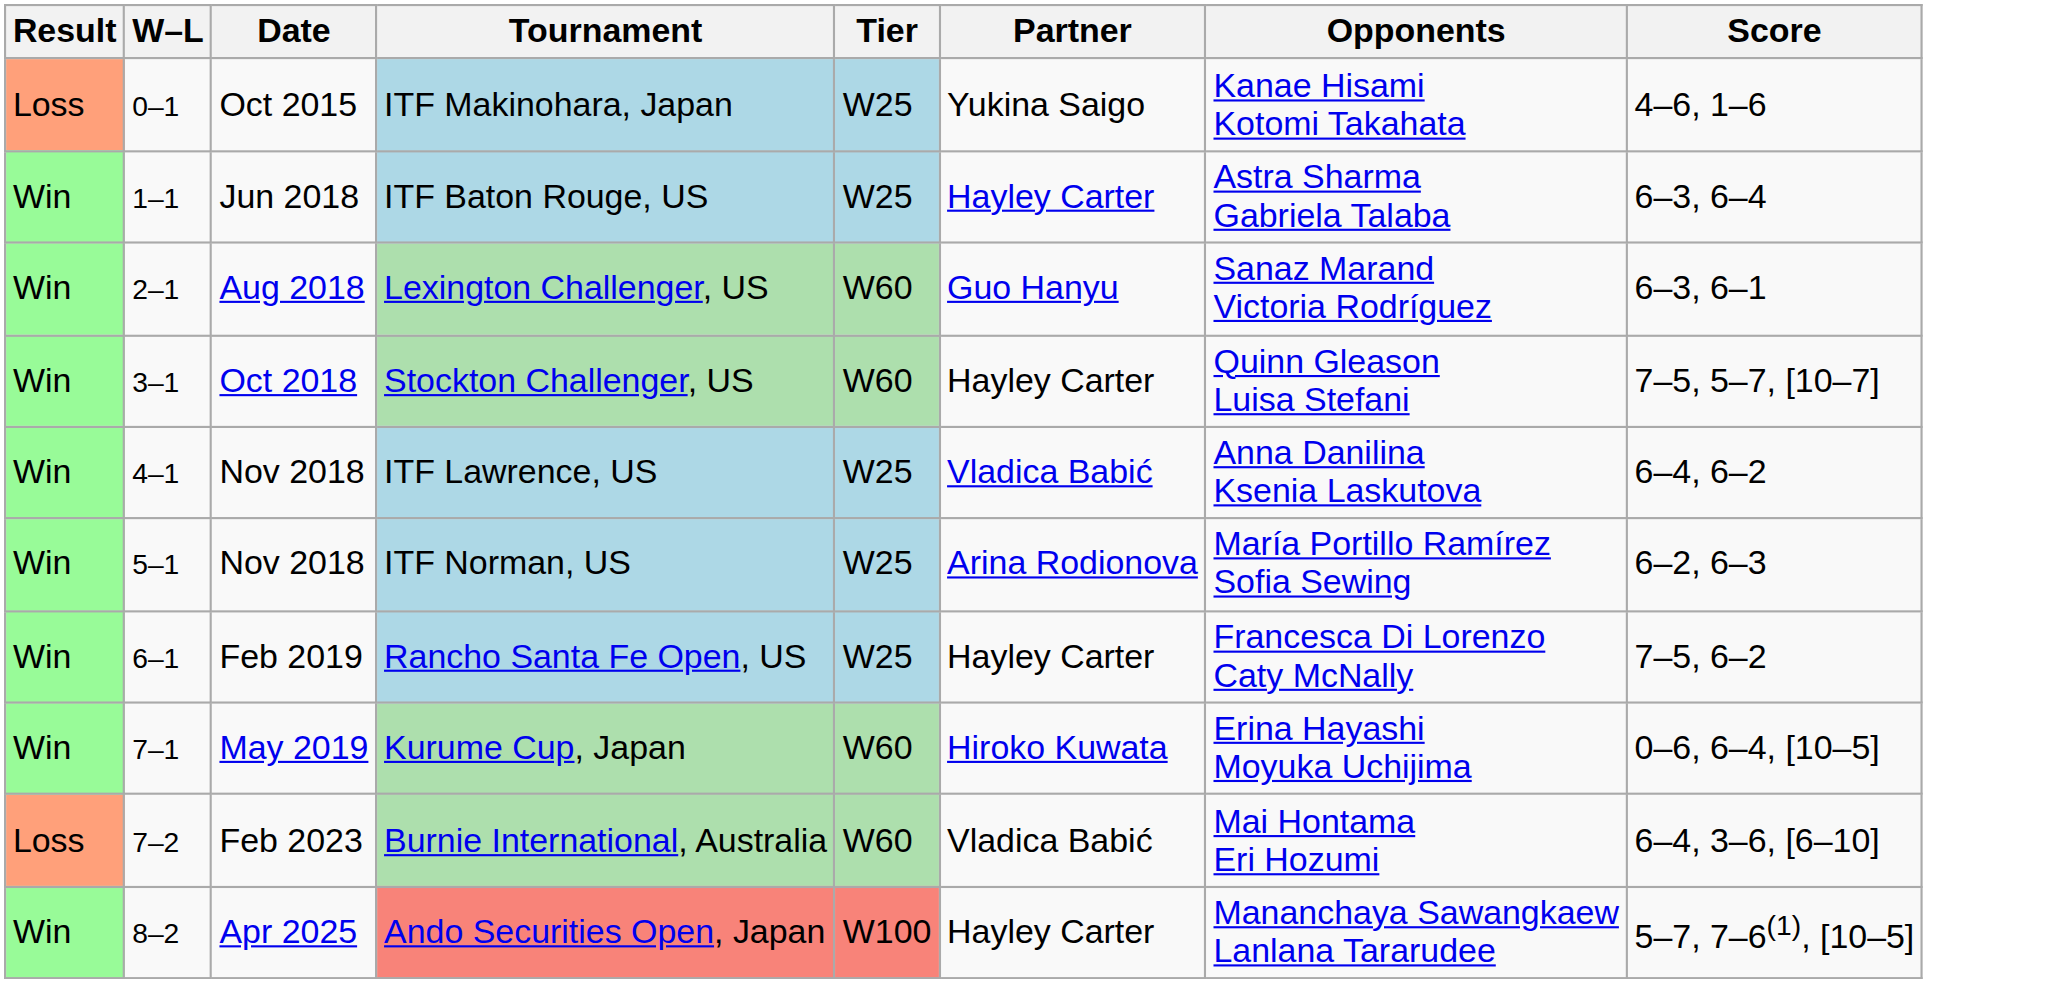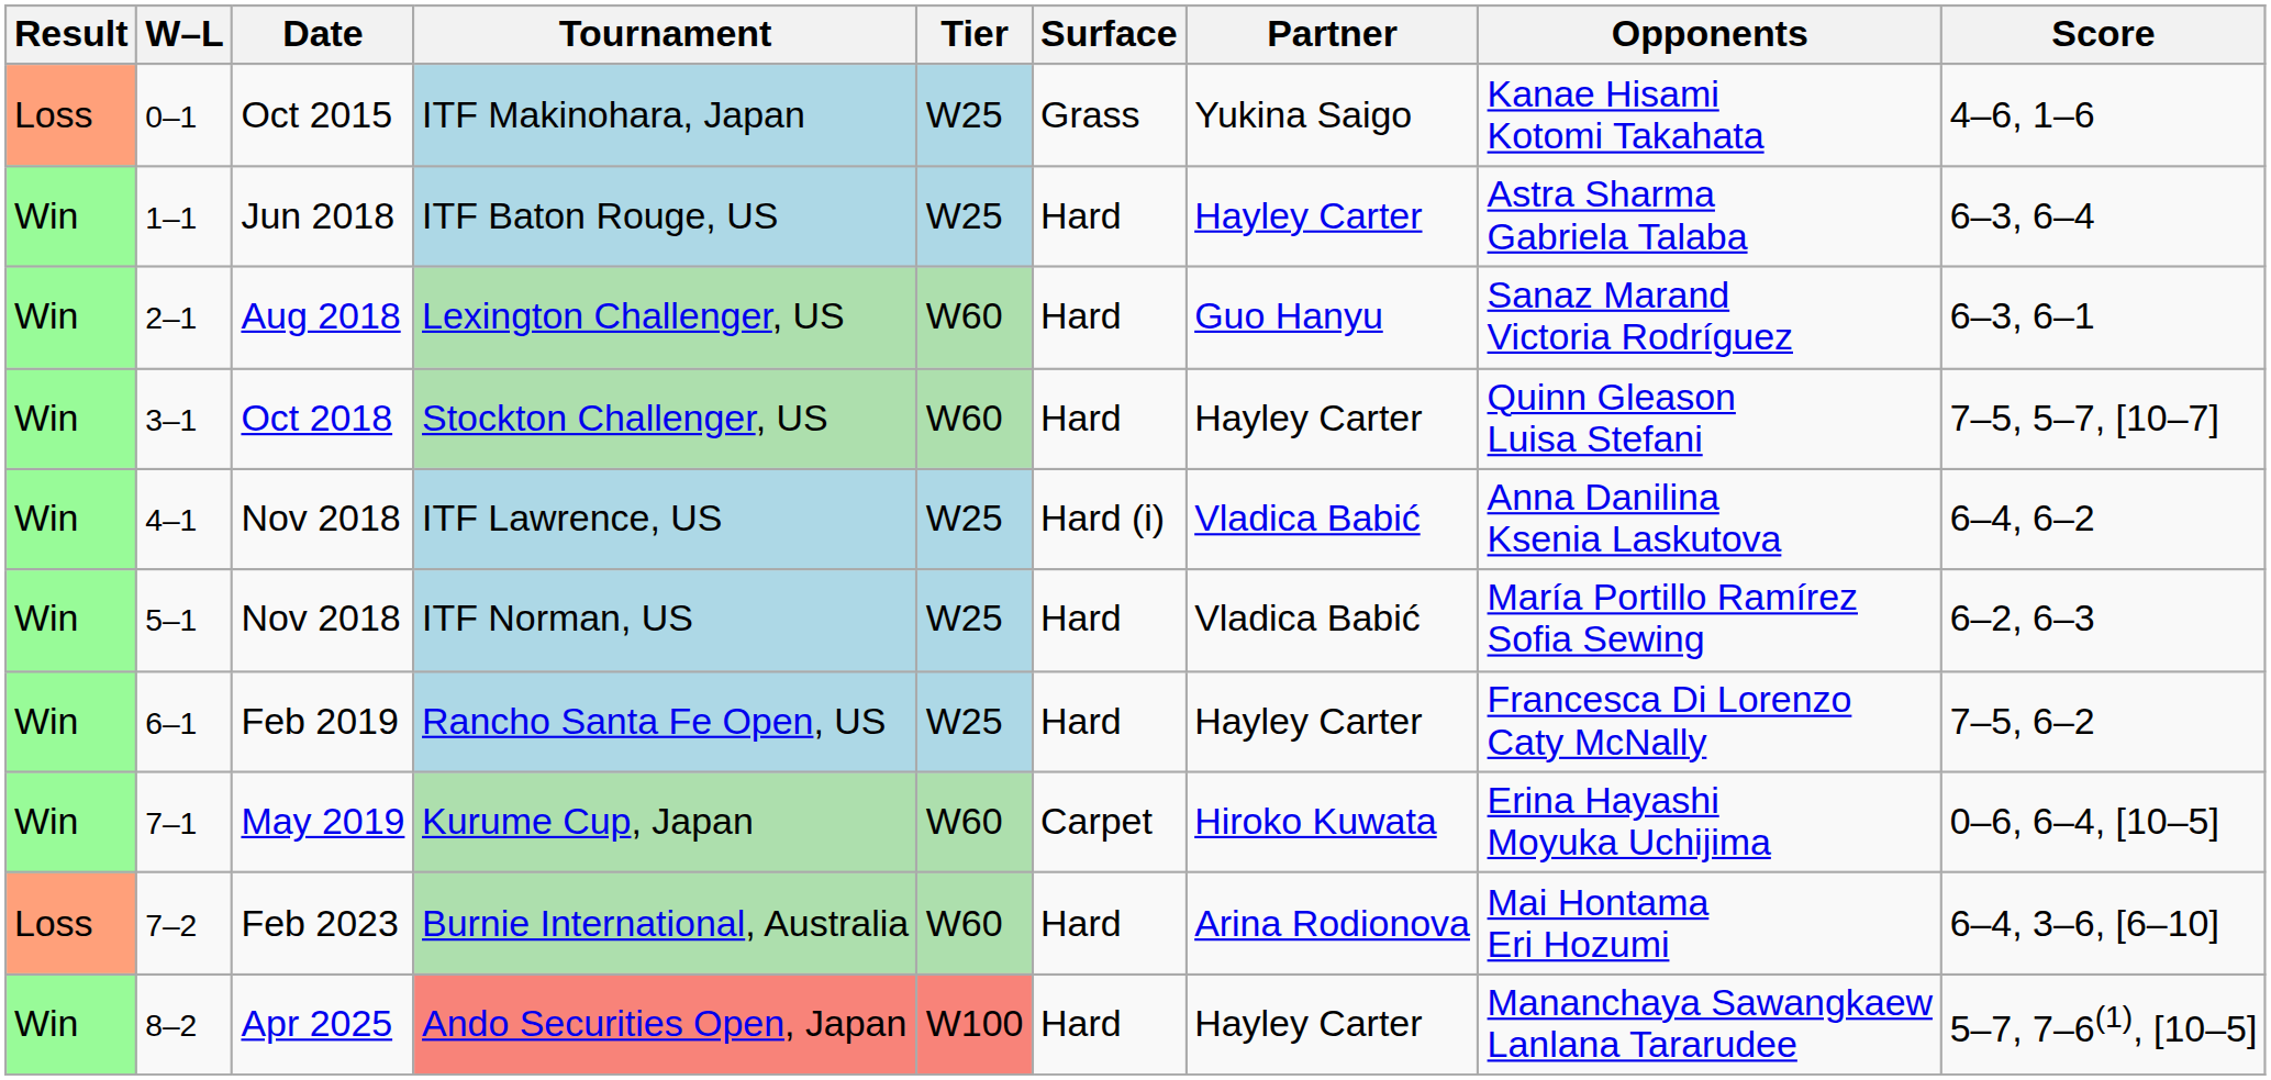+ column: Surface | Grass | Hard | Hard | Hard | Hard (i) | Hard | Hard | Carpet | Hard | Hard
ITF Norman, US | Partner: Arina Rodionova -> Vladica Babić
Burnie International, Australia | Partner: Vladica Babić -> Arina Rodionova
